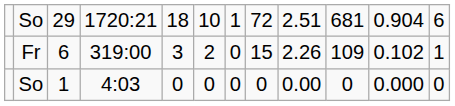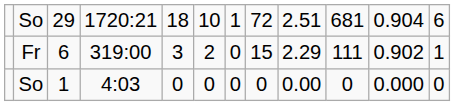Fr | column 9: 2.26 -> 2.29
Fr | column 10: 109 -> 111
Fr | column 11: 0.102 -> 0.902
